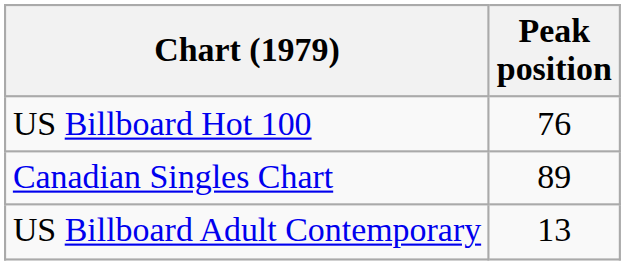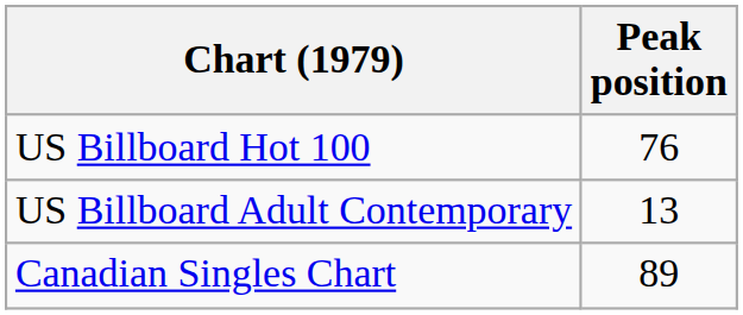rows swapped: US Billboard Adult Contemporary <-> Canadian Singles Chart
